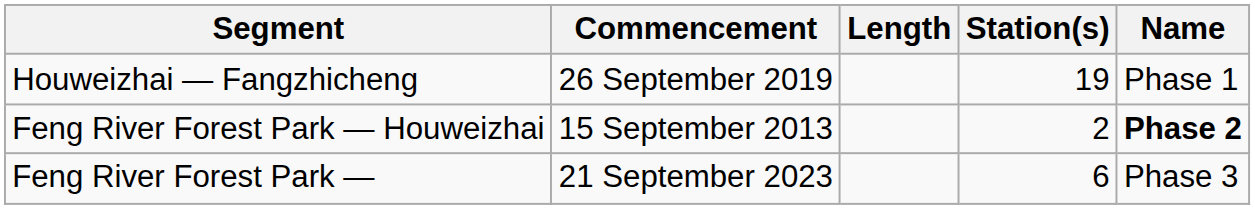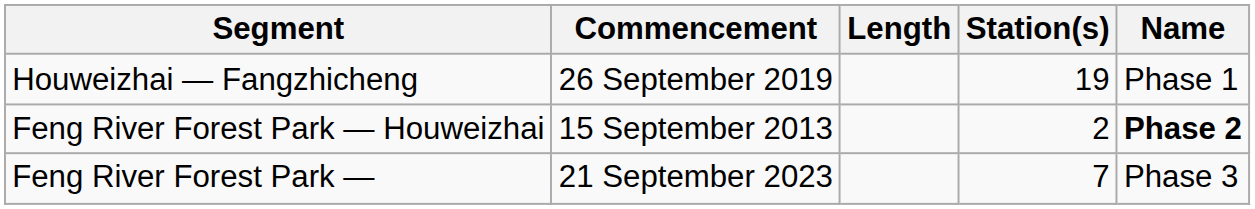Feng River Forest Park — | Station(s): 6 -> 7
